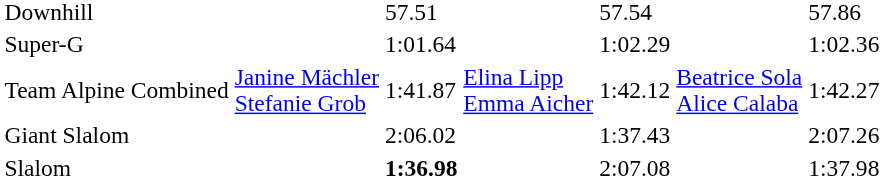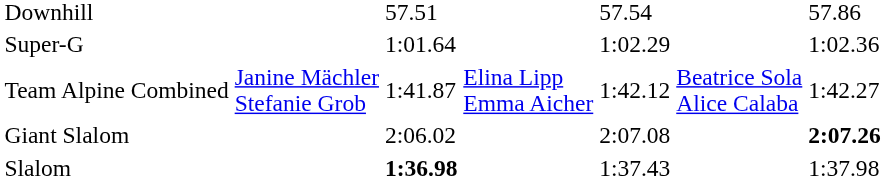Giant Slalom | column 5: 1:37.43 -> 2:07.08
Giant Slalom | column 7: normal -> bold
Slalom | column 5: 2:07.08 -> 1:37.43
